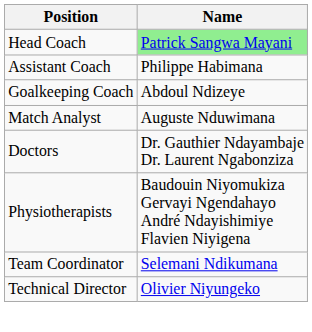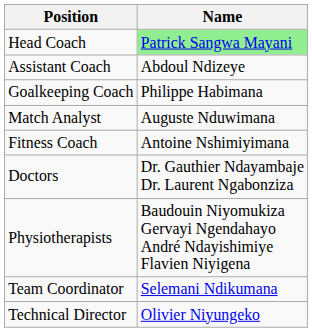Assistant Coach | Name: Philippe Habimana -> Abdoul Ndizeye
Goalkeeping Coach | Name: Abdoul Ndizeye -> Philippe Habimana
+ row: Fitness Coach | Antoine Nshimiyimana
